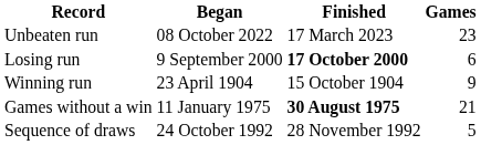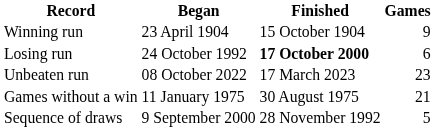rows swapped: Winning run <-> Unbeaten run
Losing run | Began: 9 September 2000 -> 24 October 1992
Games without a win | Finished: bold -> normal
Sequence of draws | Began: 24 October 1992 -> 9 September 2000
